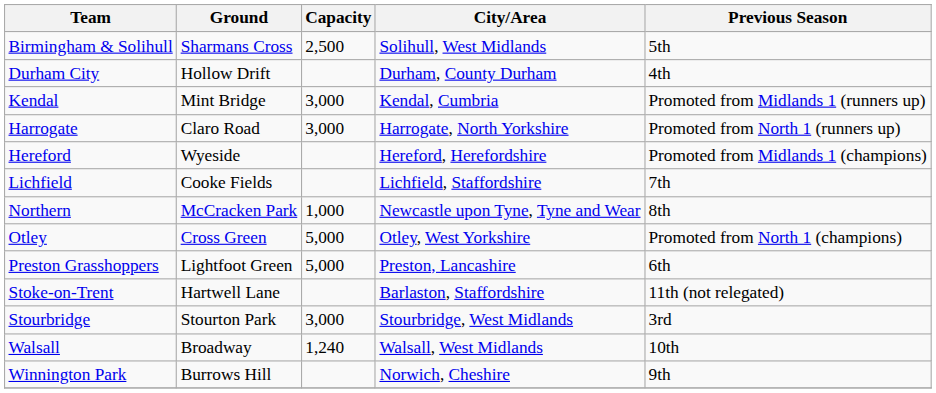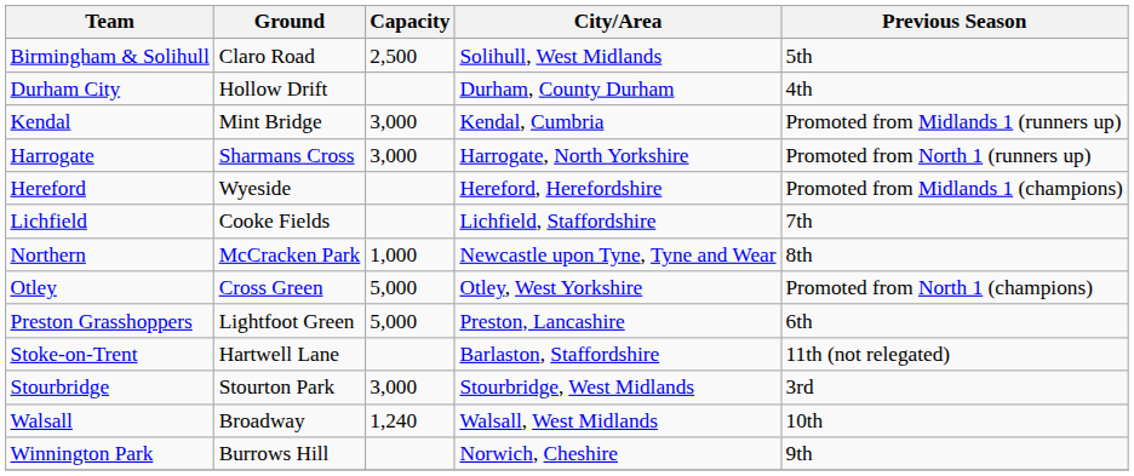Birmingham & Solihull | Ground: Sharmans Cross -> Claro Road
Harrogate | Ground: Claro Road -> Sharmans Cross
